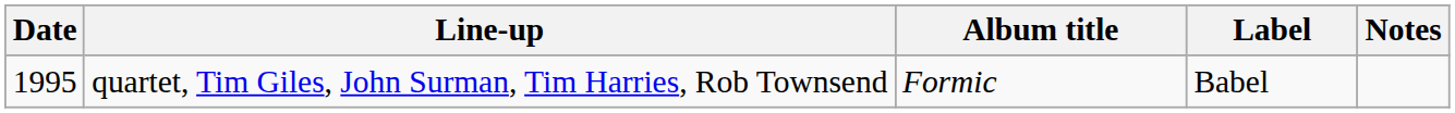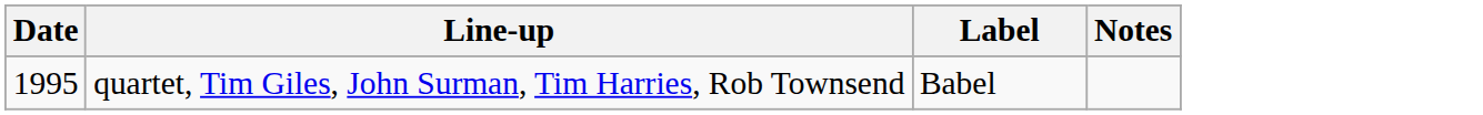- column: Album title | Formic
